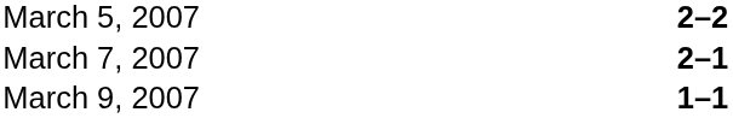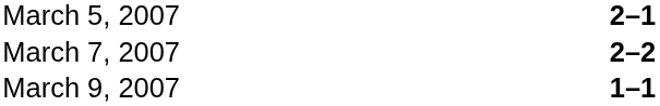March 5, 2007 | column 3: 2–2 -> 2–1
March 7, 2007 | column 3: 2–1 -> 2–2
